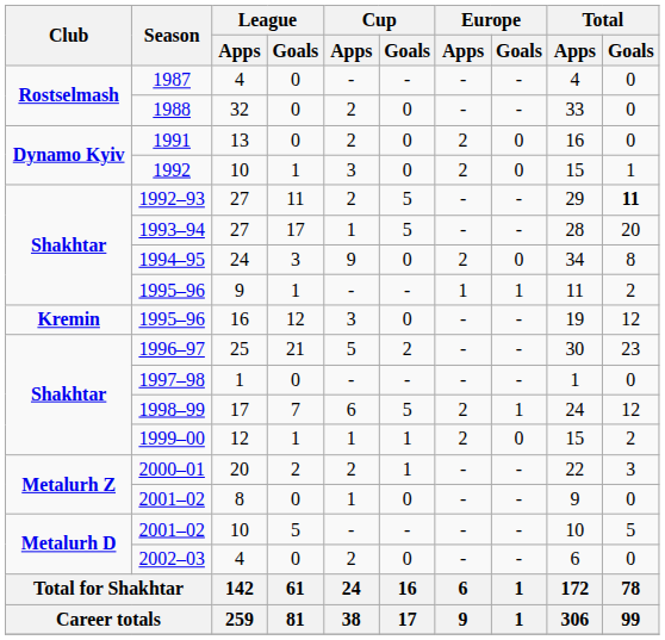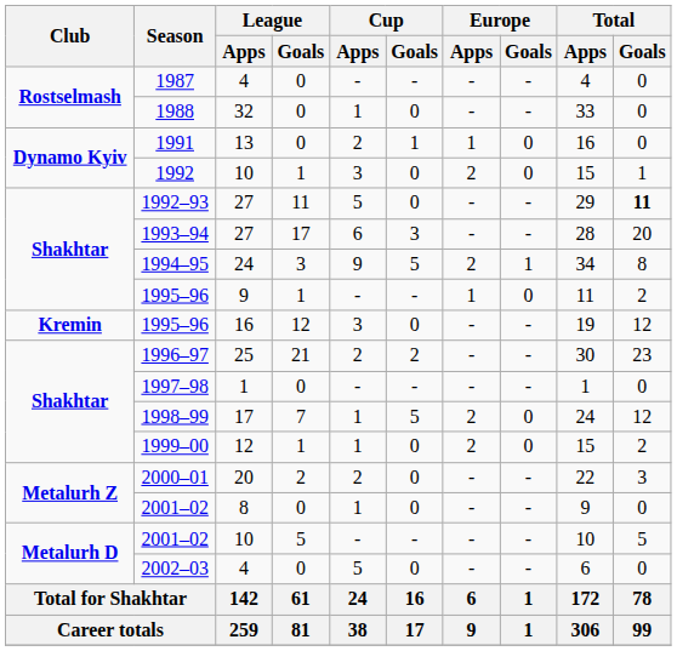1988 | Cup / Apps: 2 -> 1
1991 | Cup / Goals: 0 -> 1
1991 | Europe / Apps: 2 -> 1
1992–93 | Cup / Apps: 2 -> 5
1992–93 | Cup / Goals: 5 -> 0
1993–94 | Cup / Apps: 1 -> 6
1993–94 | Cup / Goals: 5 -> 3
1994–95 | Cup / Goals: 0 -> 5
1994–95 | Europe / Goals: 0 -> 1
1995–96 / 9 | Europe / Goals: 1 -> 0
1996–97 | Cup / Apps: 5 -> 2
1998–99 | Cup / Apps: 6 -> 1
1998–99 | Europe / Goals: 1 -> 0
1999–00 | Cup / Goals: 1 -> 0
2000–01 | Cup / Goals: 1 -> 0
2002–03 | Cup / Apps: 2 -> 5
